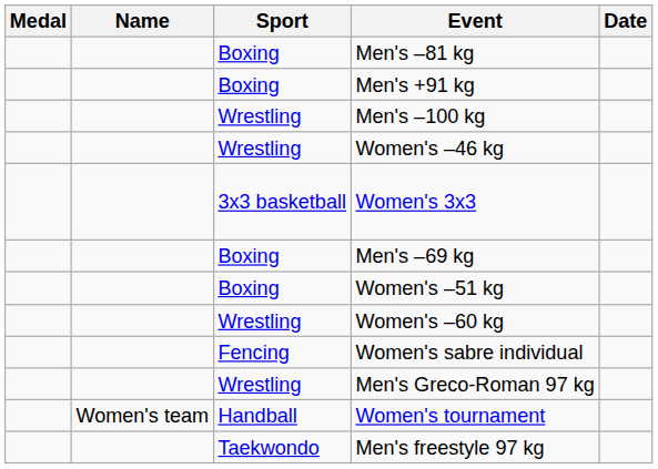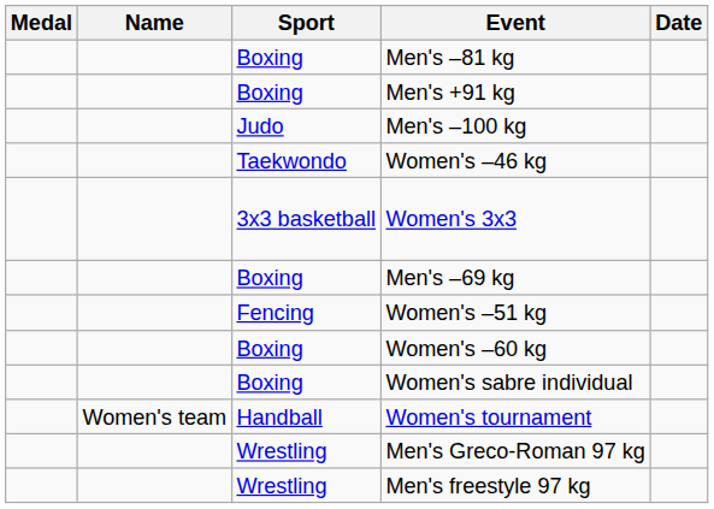Men's –100 kg | Sport: Wrestling -> Judo
Women's –46 kg | Sport: Wrestling -> Taekwondo
Women's –51 kg | Sport: Boxing -> Fencing
Women's –60 kg | Sport: Wrestling -> Boxing
Women's sabre individual | Sport: Fencing -> Boxing
rows swapped: Men's Greco-Roman 97 kg <-> Women's tournament
Men's freestyle 97 kg | Sport: Taekwondo -> Wrestling
